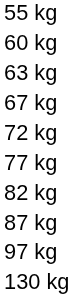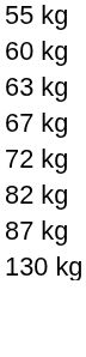- row: 77 kg
- row: 97 kg
